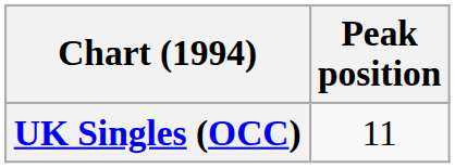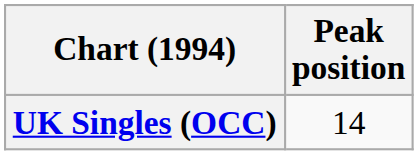UK Singles (OCC) | Peak position: 11 -> 14
